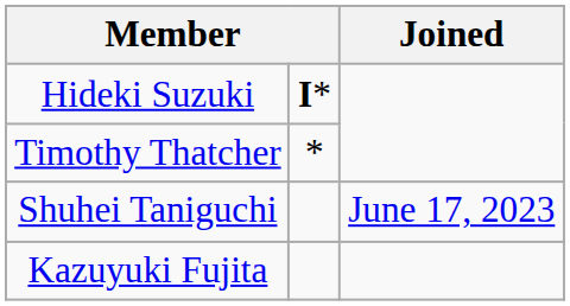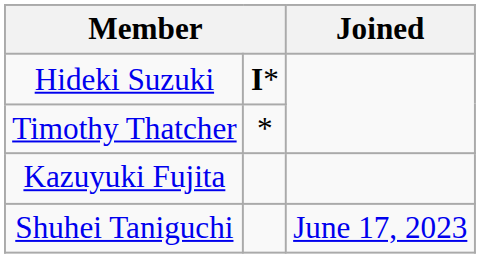rows swapped: Shuhei Taniguchi <-> Kazuyuki Fujita
